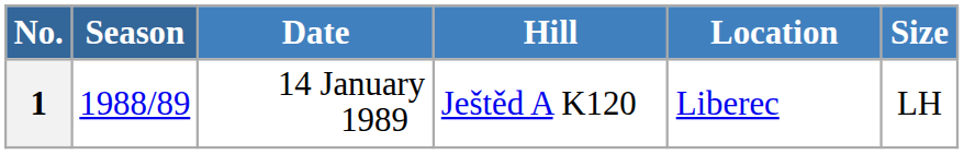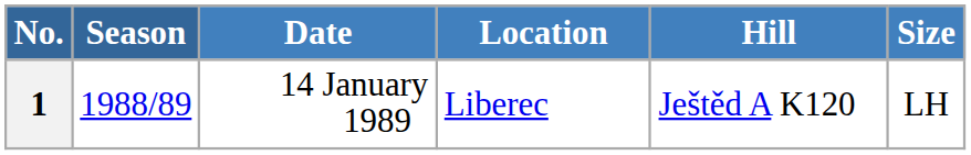columns swapped: Location <-> Hill
